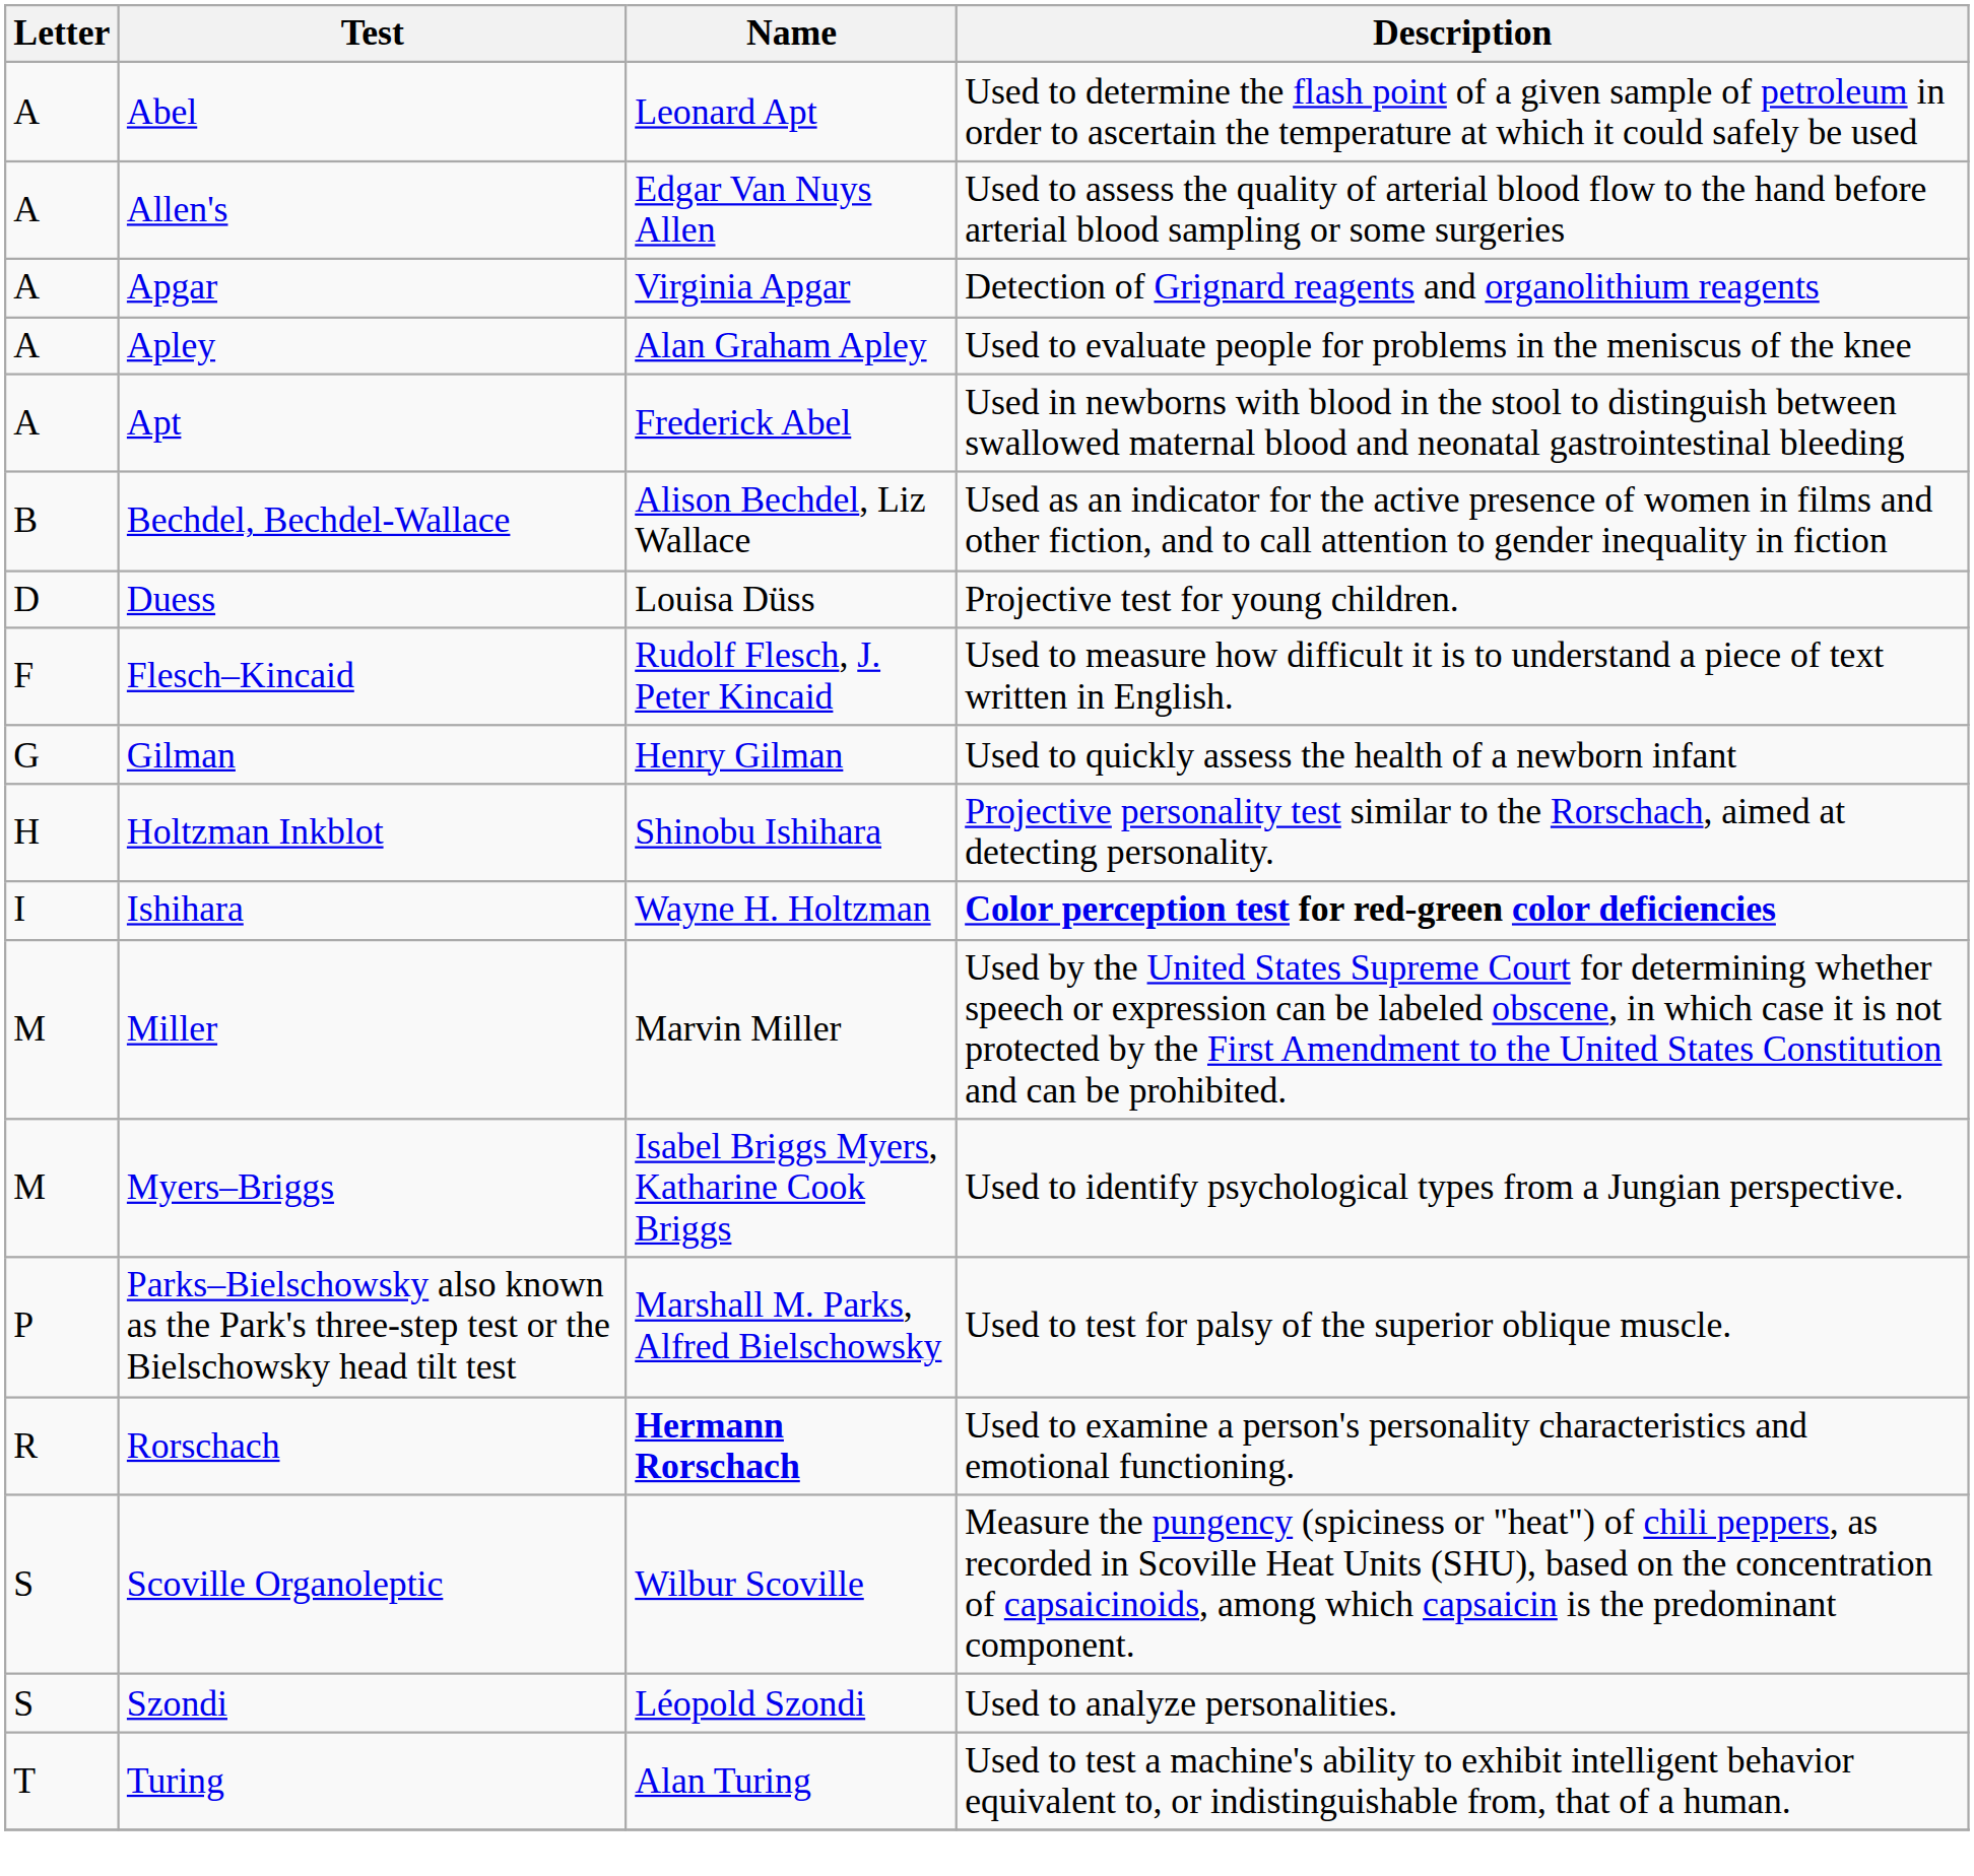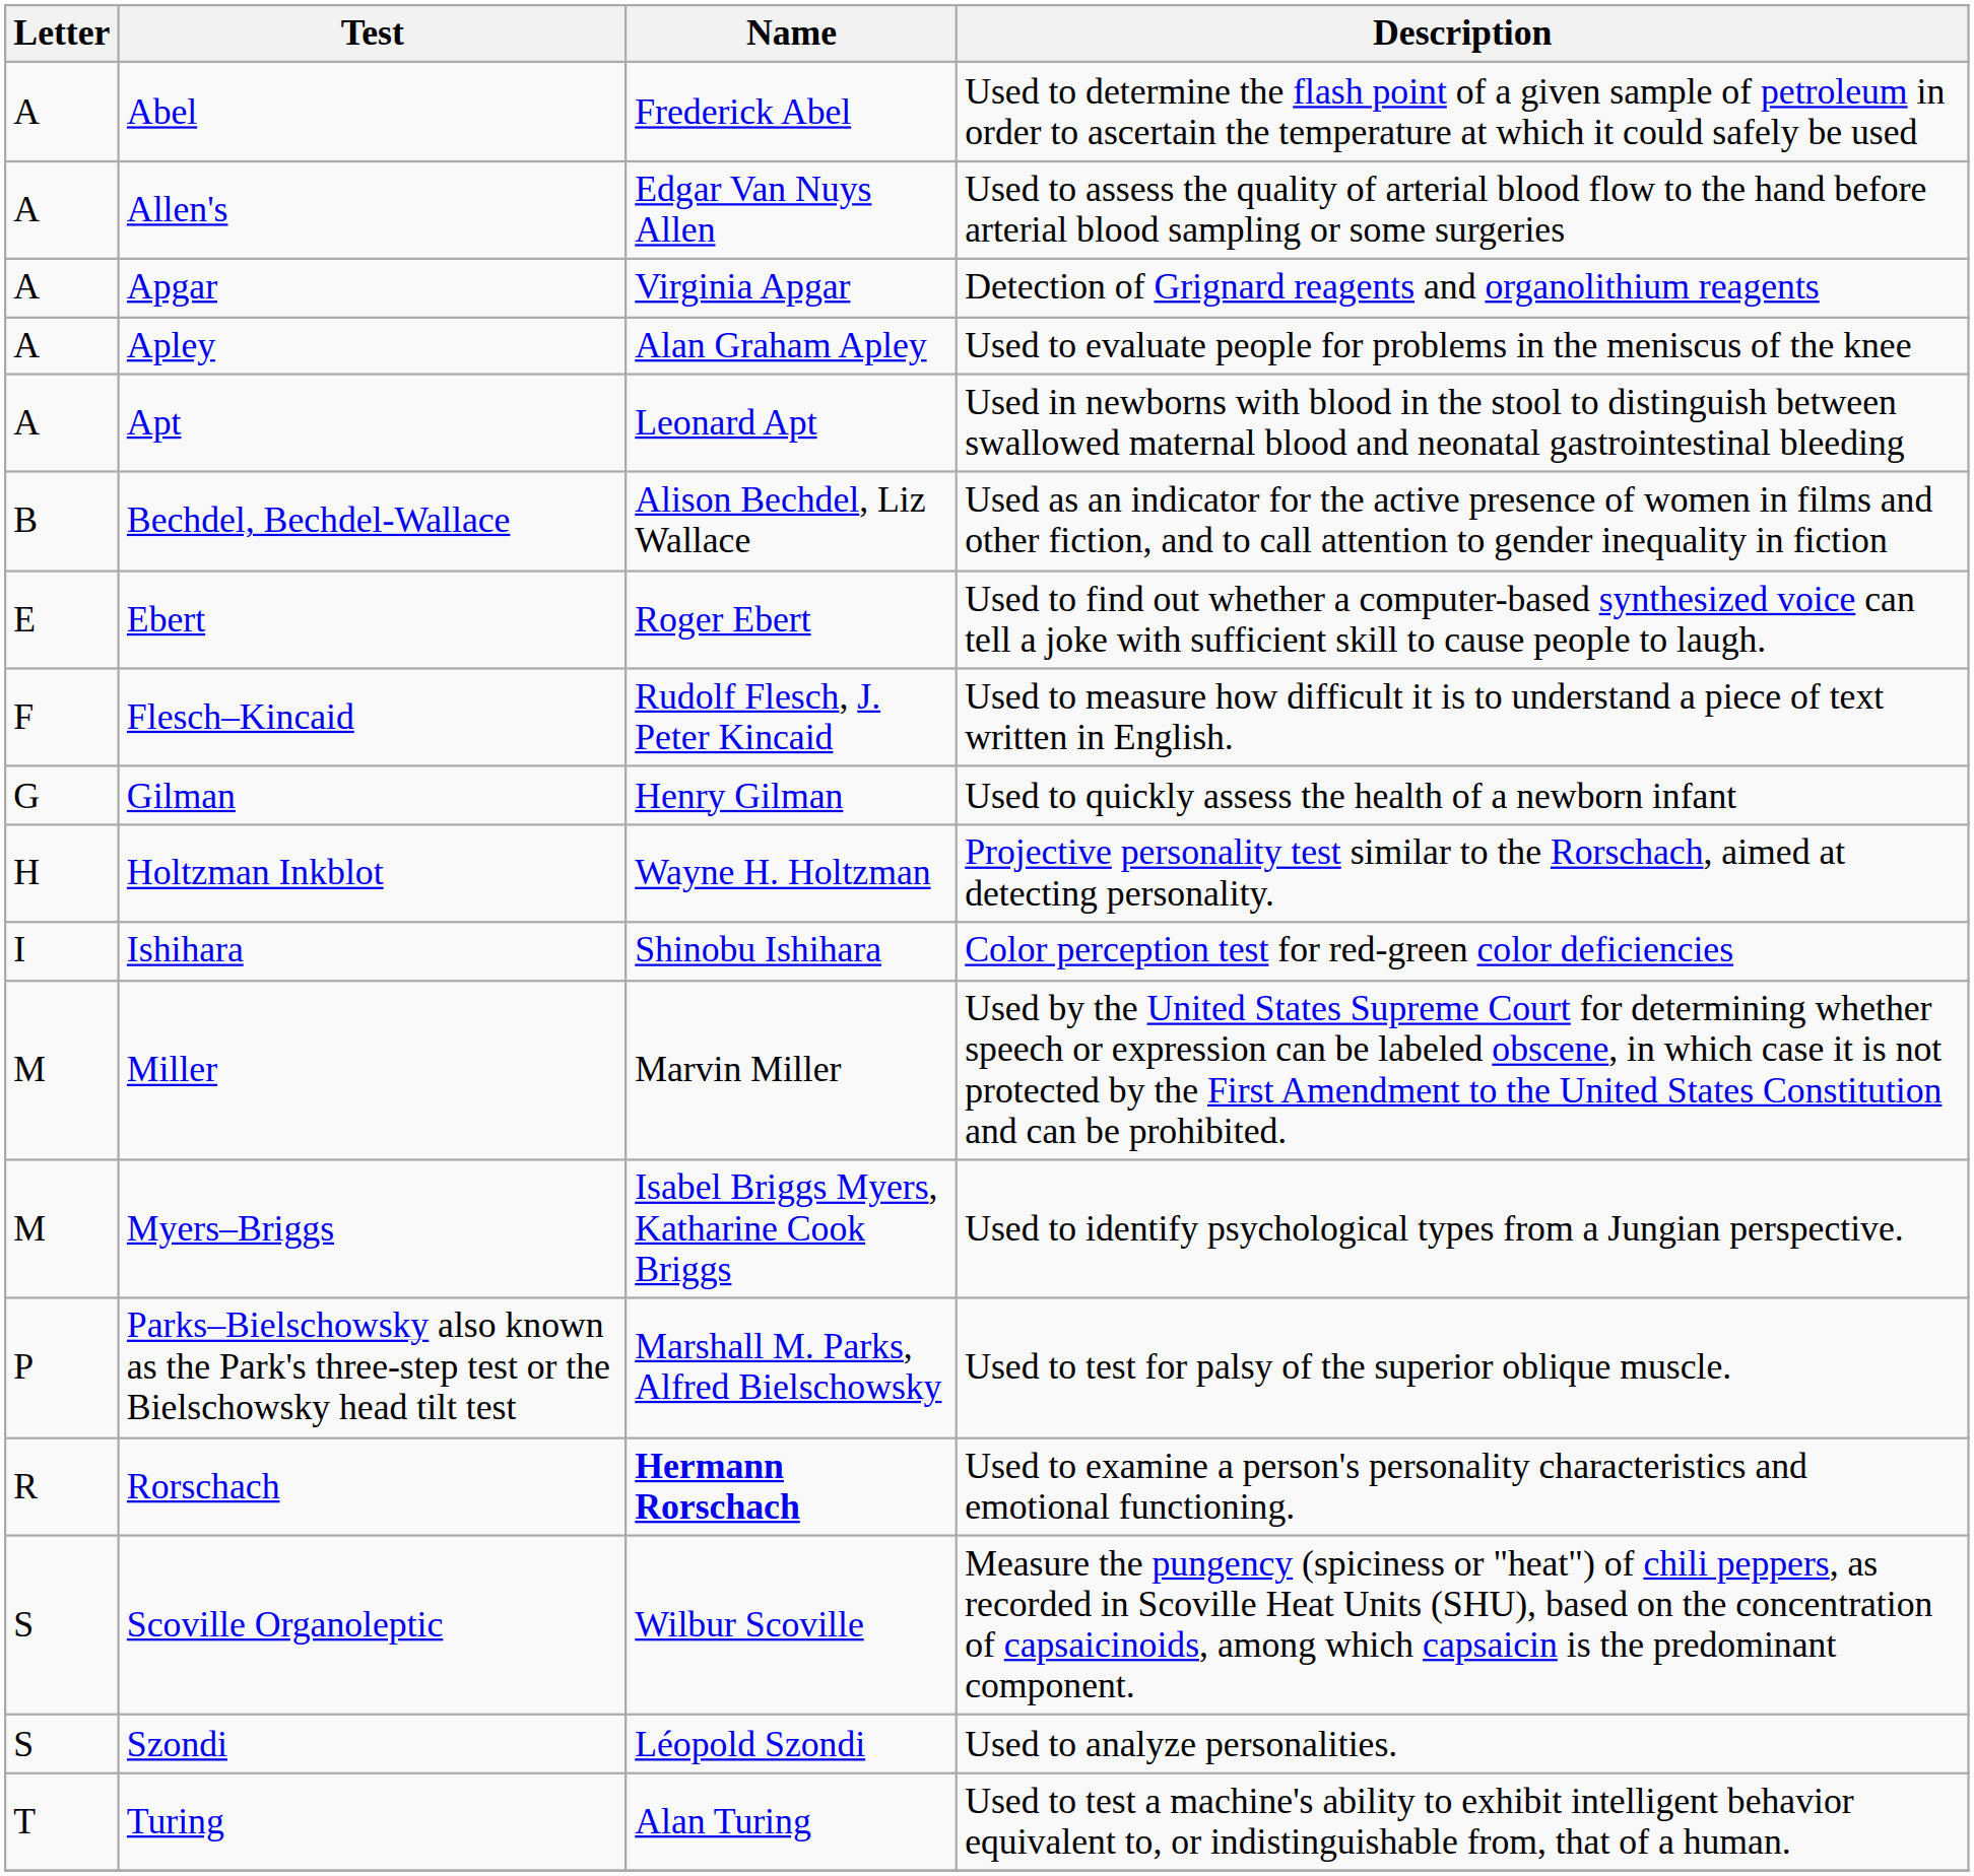Abel | Name: Leonard Apt -> Frederick Abel
Apt | Name: Frederick Abel -> Leonard Apt
- row: D | Duess | Louisa Düss | Projective test for young children.
+ row: E | Ebert | Roger Ebert | Used to find out whether a computer-based synthesized voice can tell a joke with sufficient skill to cause people to laugh.
Holtzman Inkblot | Name: Shinobu Ishihara -> Wayne H. Holtzman
Ishihara | Name: Wayne H. Holtzman -> Shinobu Ishihara
Ishihara | Description: bold -> normal
